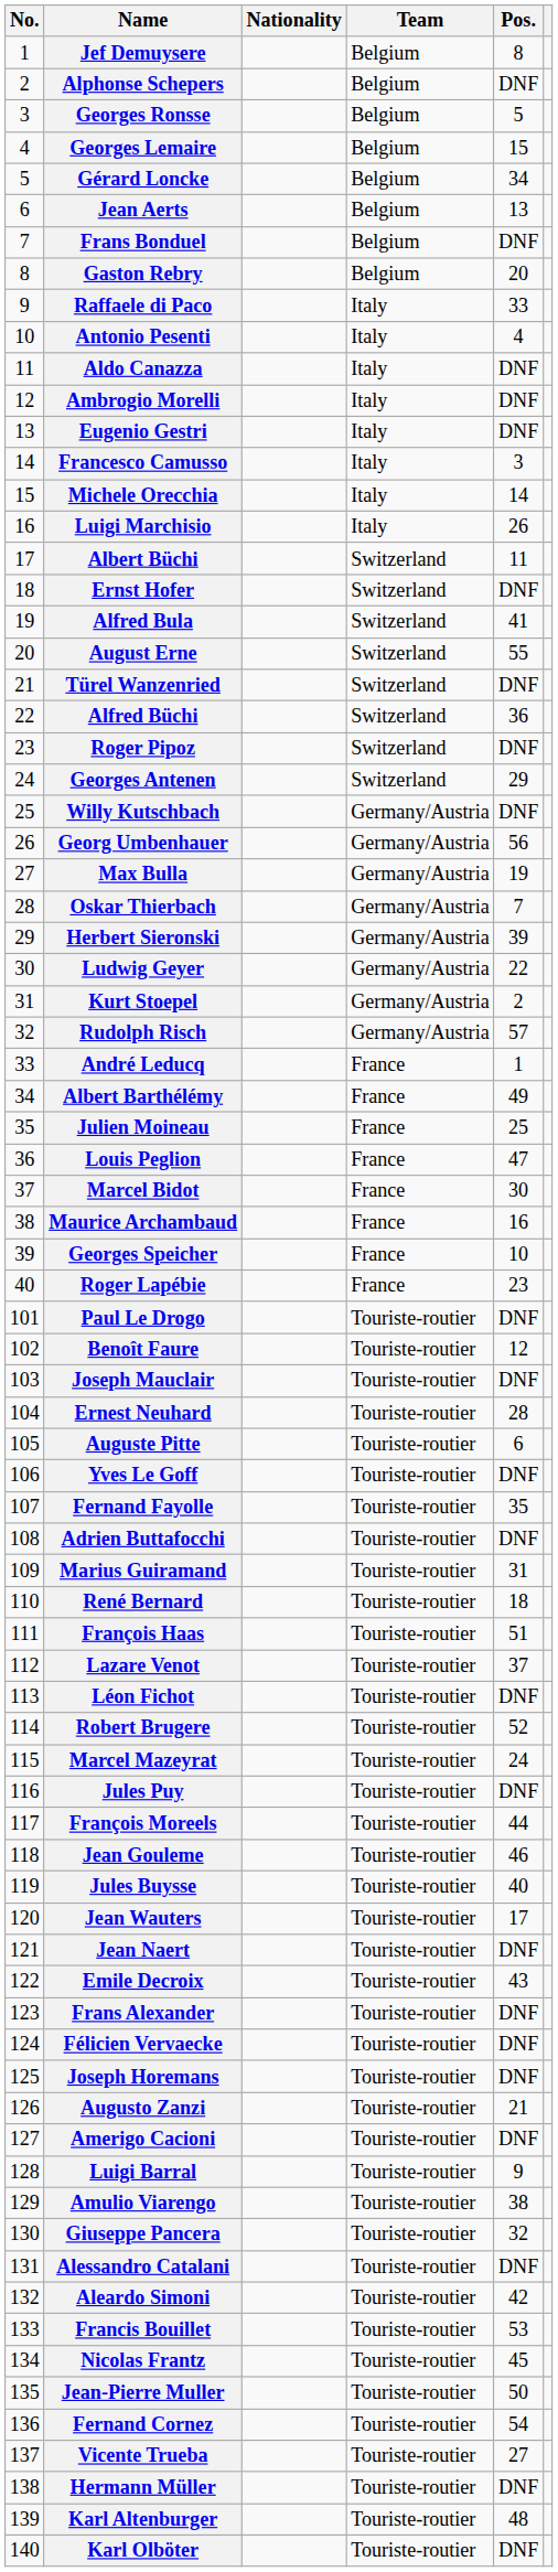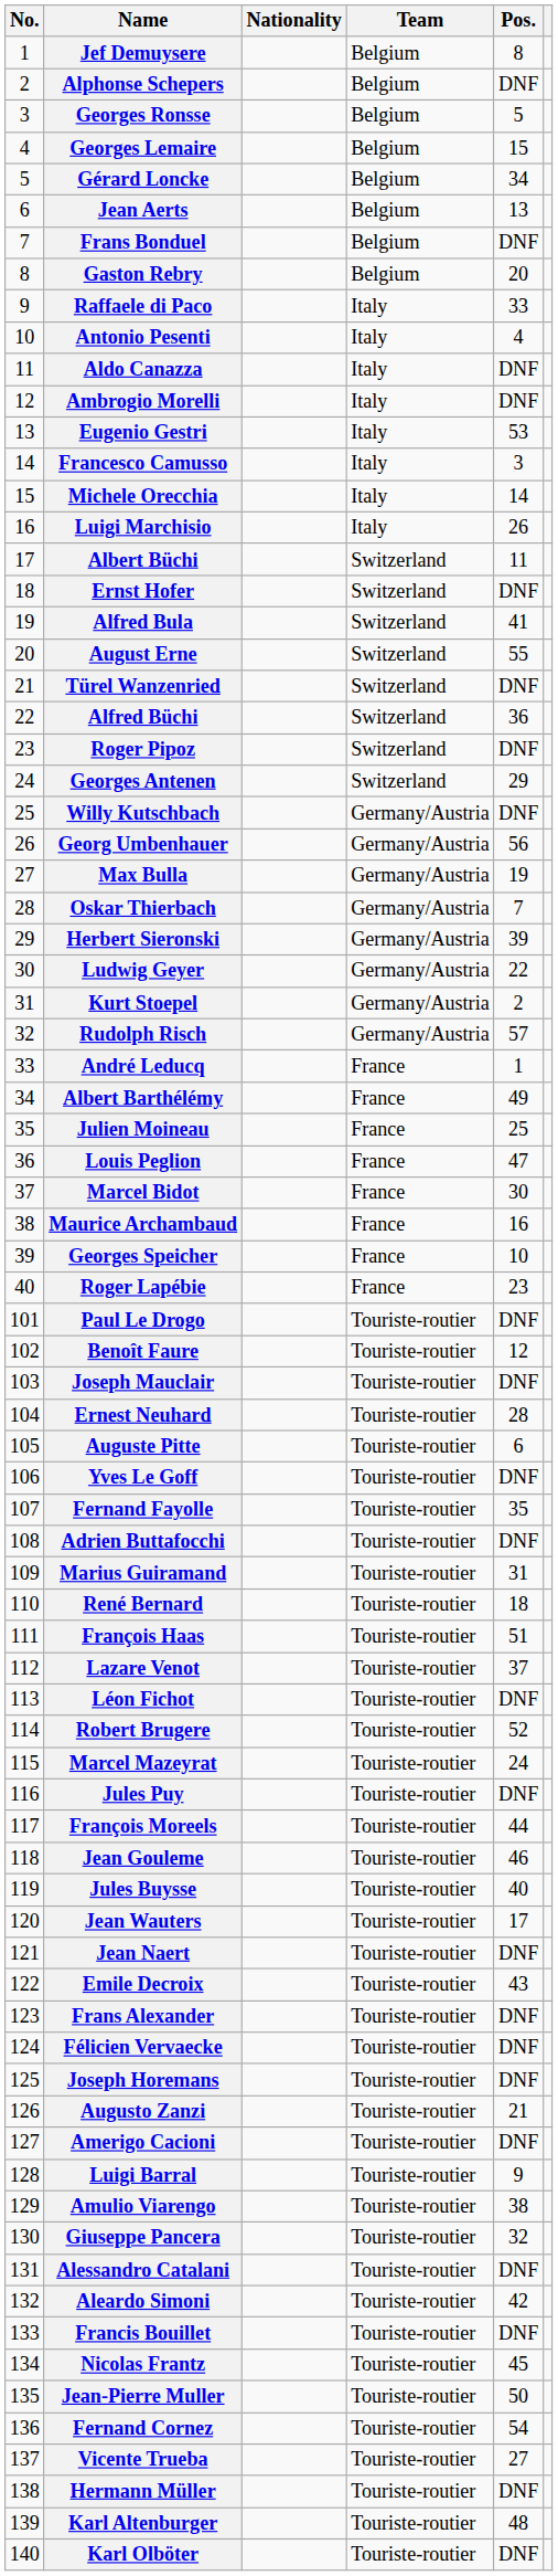Eugenio Gestri | Pos.: DNF -> 53
Francis Bouillet | Pos.: 53 -> DNF
